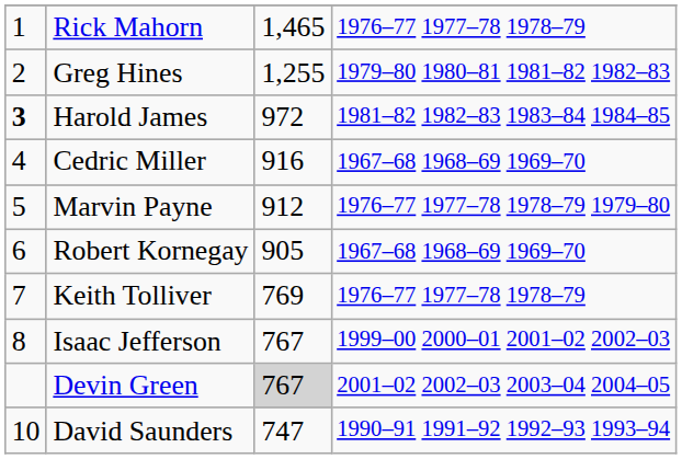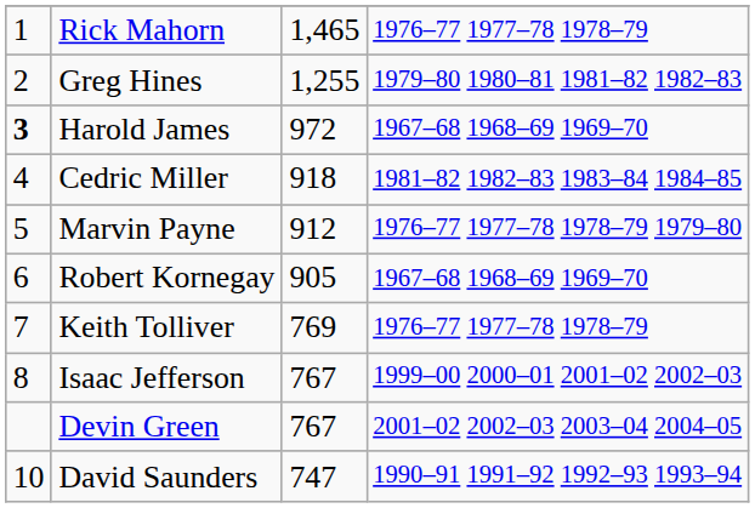Harold James | column 4: 1981–82 1982–83 1983–84 1984–85 -> 1967–68 1968–69 1969–70
Cedric Miller | column 3: 916 -> 918
Cedric Miller | column 4: 1967–68 1968–69 1969–70 -> 1981–82 1982–83 1983–84 1984–85
Devin Green | column 3: lightgrey background -> no background
